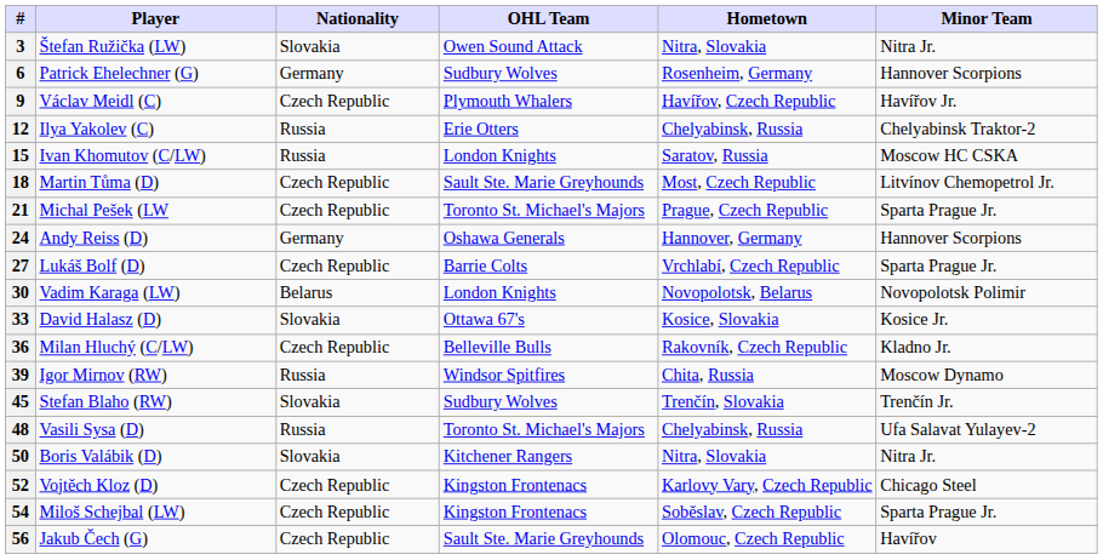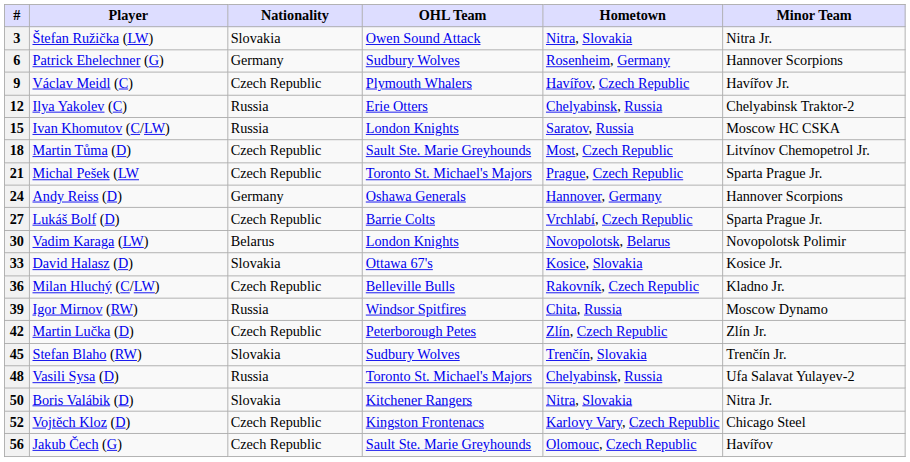+ row: 42 | Martin Lučka (D) | Czech Republic | Peterborough Petes | Zlín, Czech Republic | Zlín Jr.
- row: 54 | Miloš Schejbal (LW) | Czech Republic | Kingston Frontenacs | Soběslav, Czech Republic | Sparta Prague Jr.
